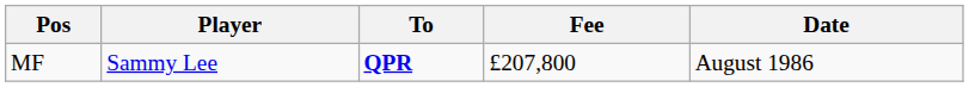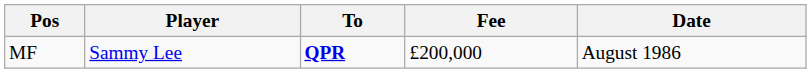MF | Fee: £207,800 -> £200,000
